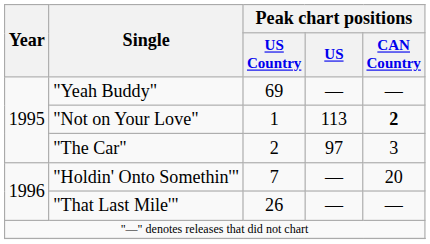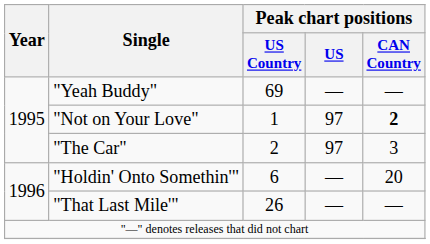"Not on Your Love" | Peak chart positions / US: 113 -> 97
"Holdin' Onto Somethin'" | Peak chart positions / US Country: 7 -> 6
